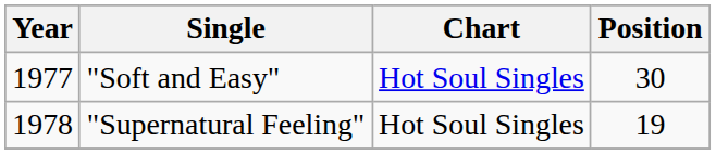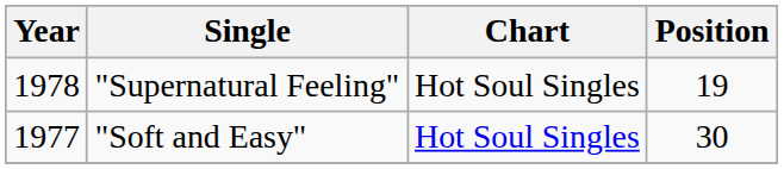rows swapped: "Soft and Easy" <-> "Supernatural Feeling"
